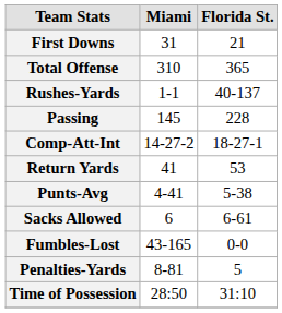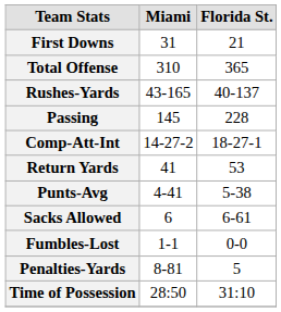Rushes-Yards | Miami: 1-1 -> 43-165
Fumbles-Lost | Miami: 43-165 -> 1-1
